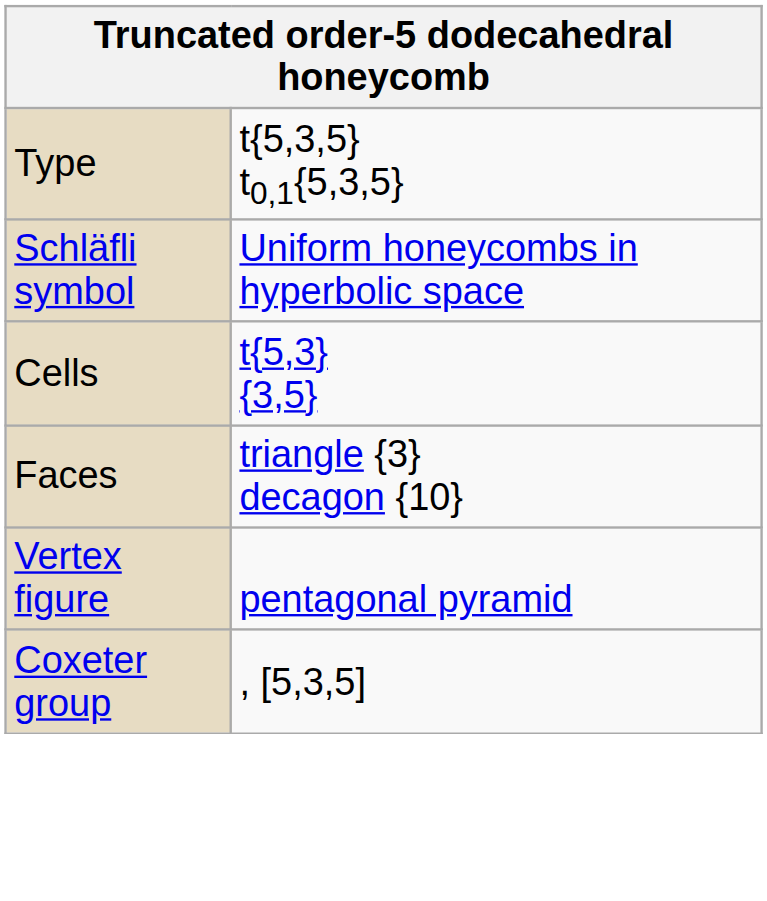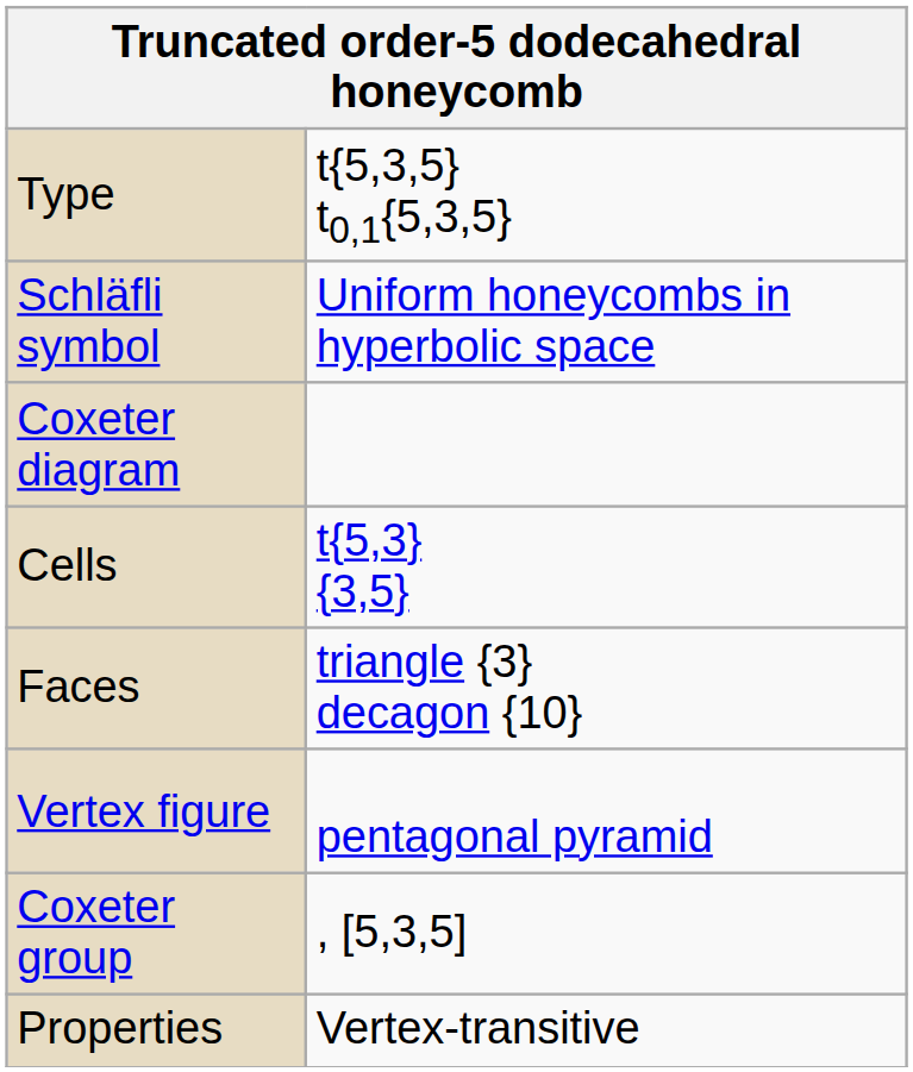+ row: Coxeter diagram
+ row: Properties | Vertex-transitive
